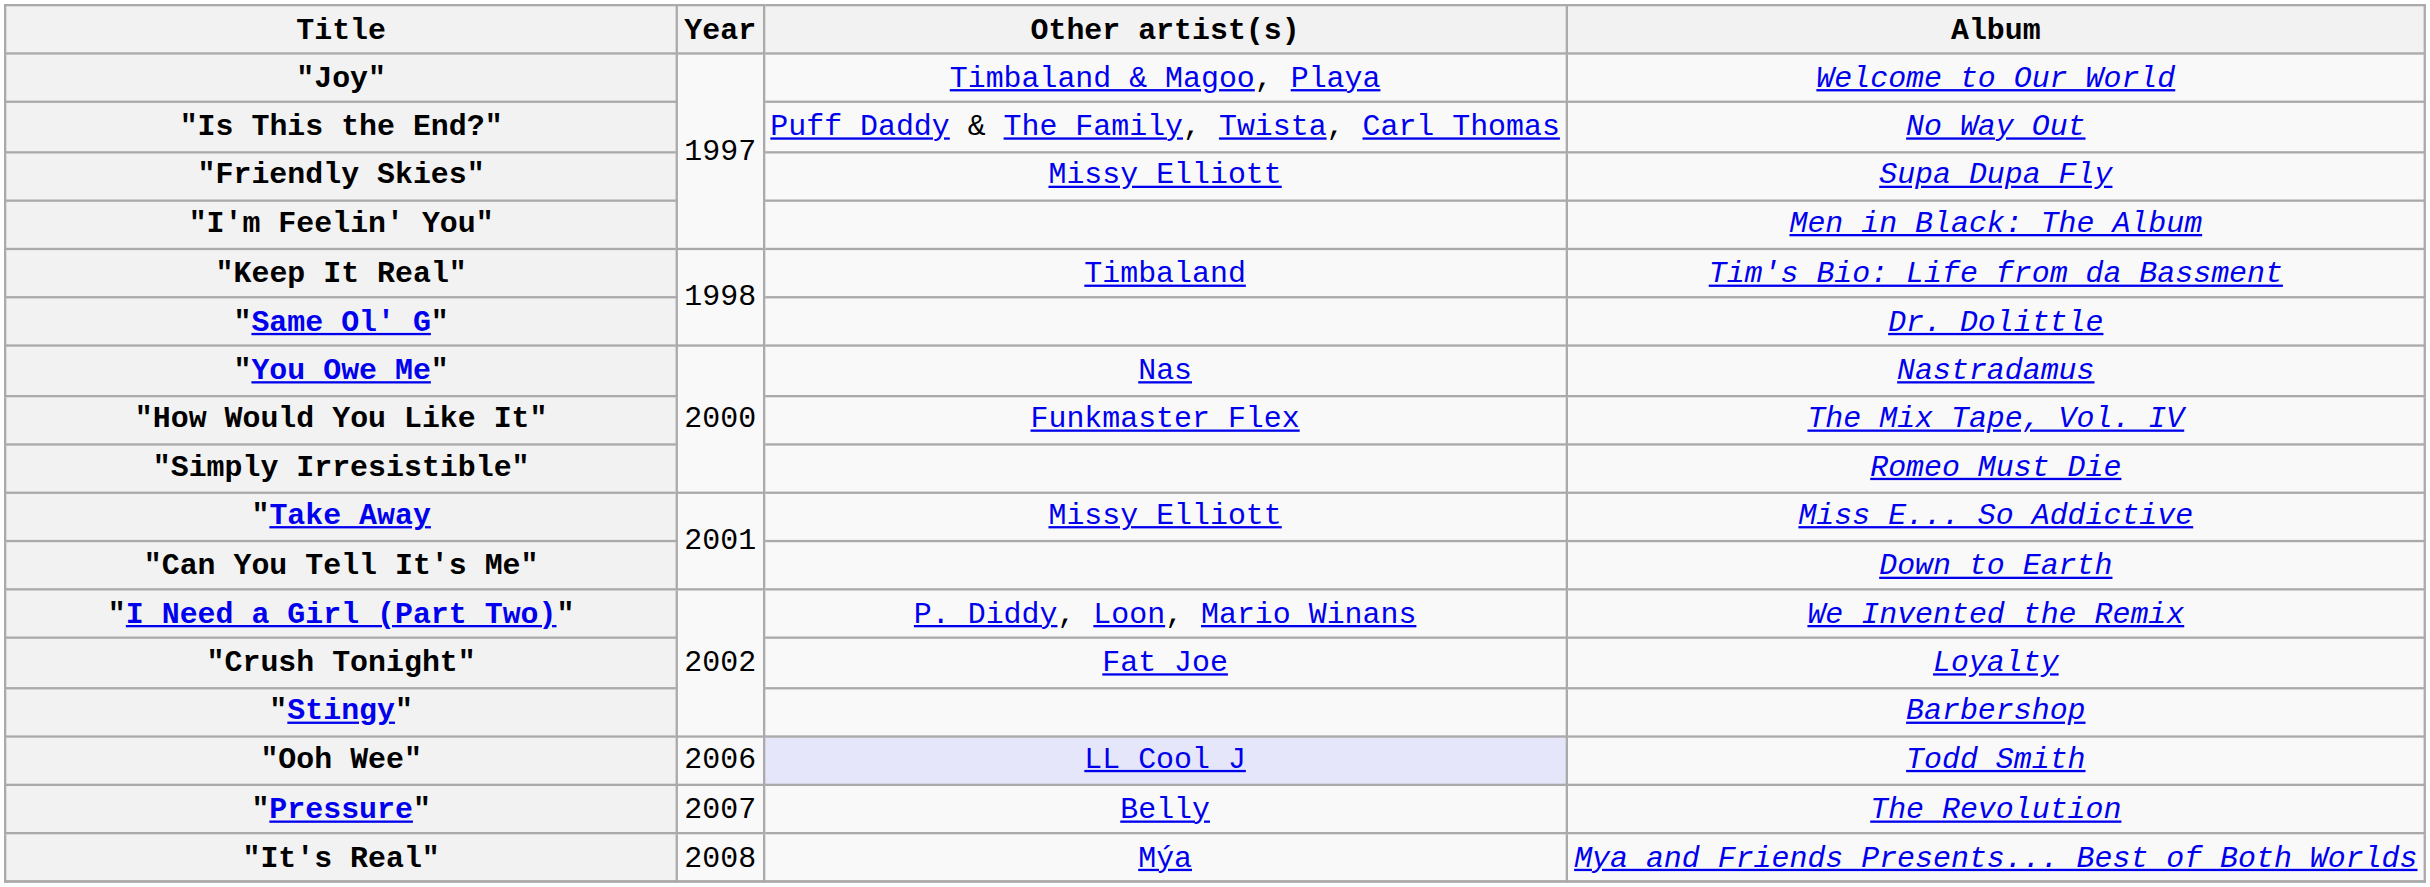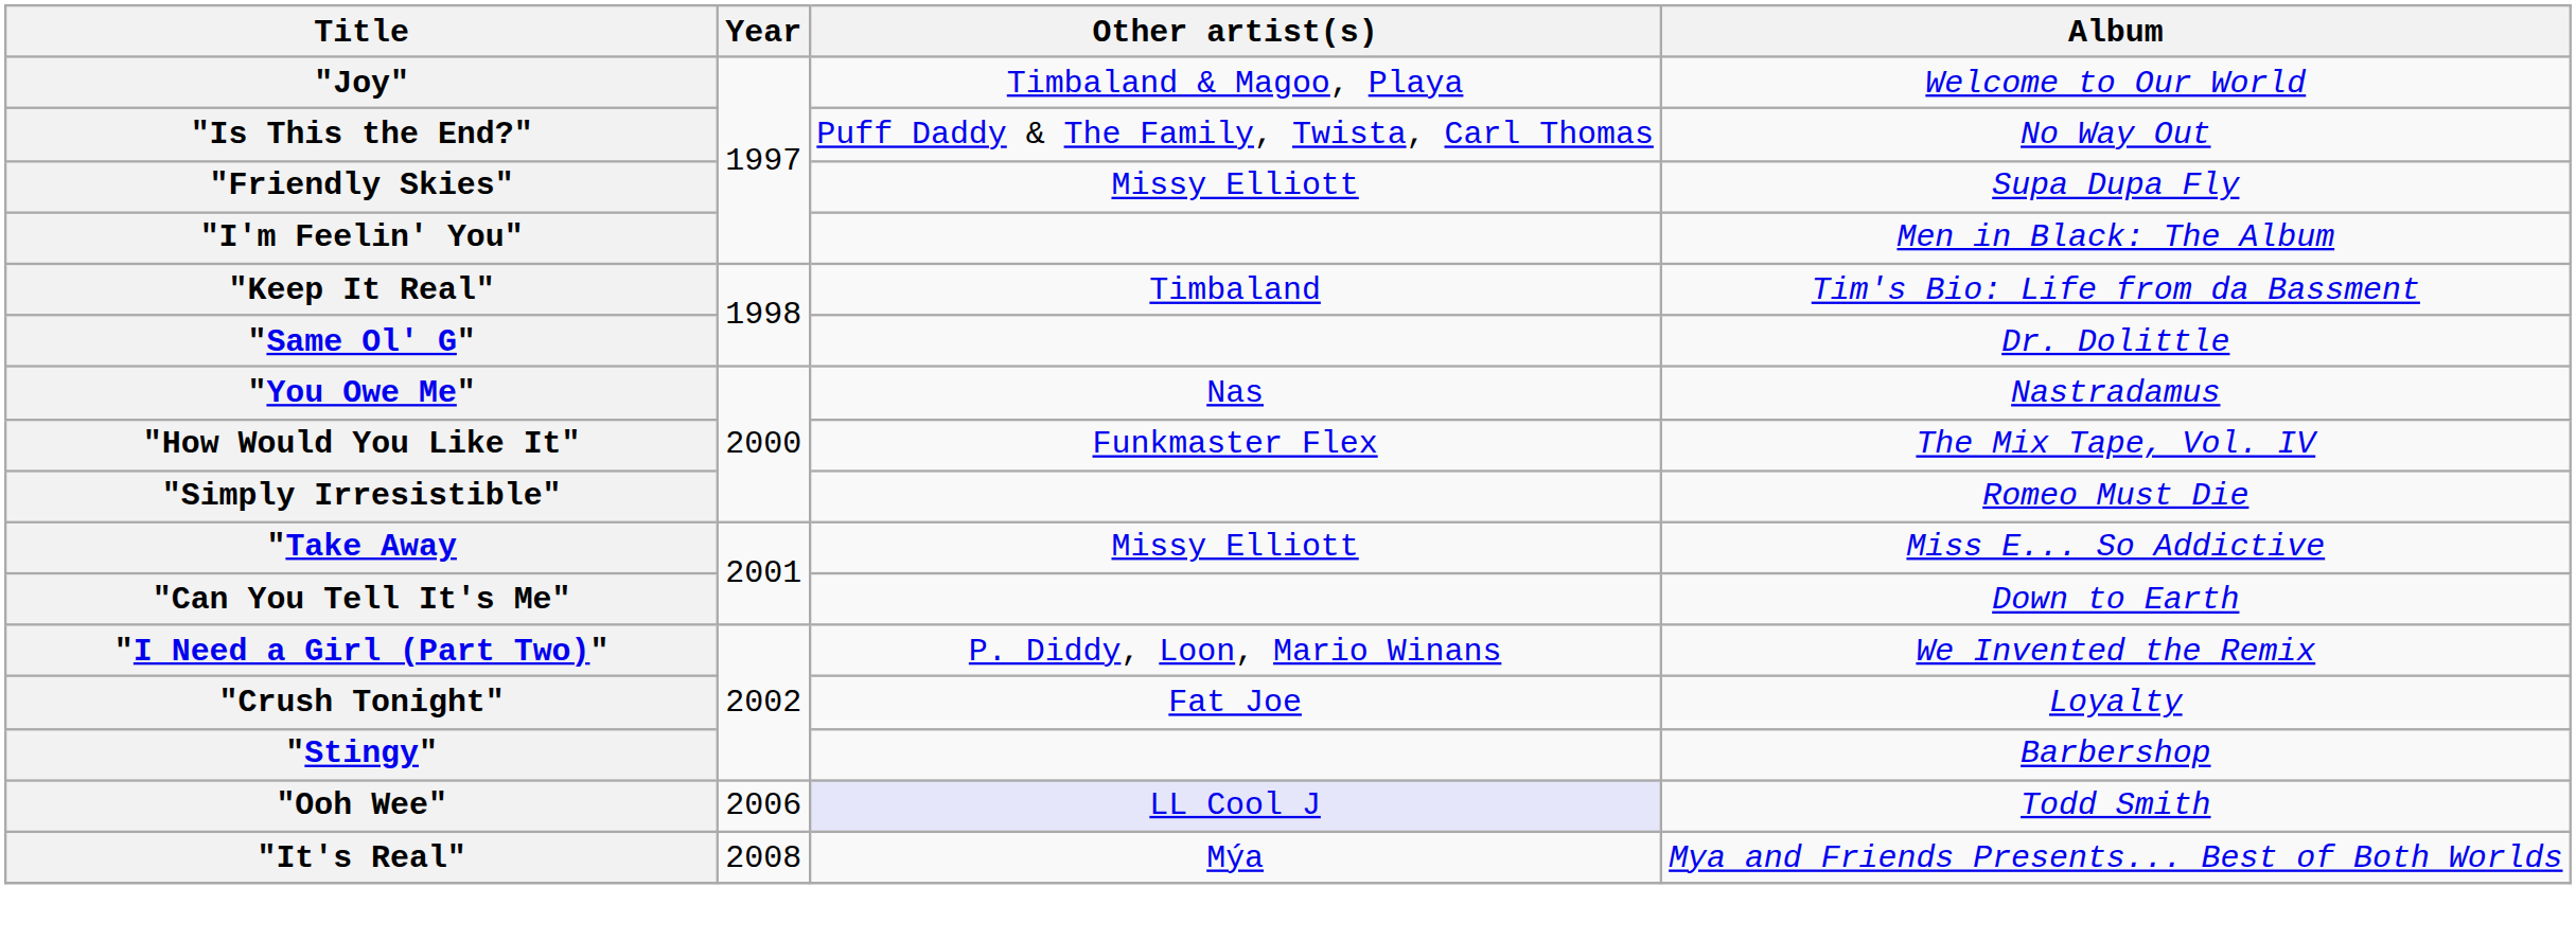- row: "Pressure" | 2007 | Belly | The Revolution
